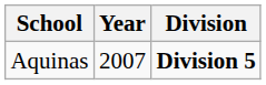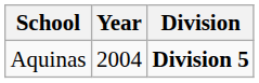Aquinas | Year: 2007 -> 2004
